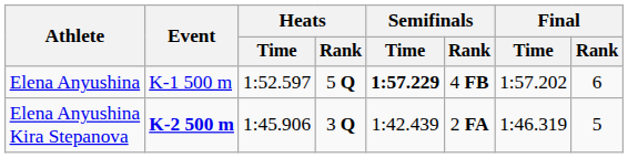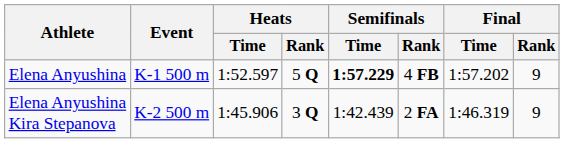Elena Anyushina | Final / Rank: 6 -> 9
Elena Anyushina Kira Stepanova | Event: bold -> normal
Elena Anyushina Kira Stepanova | Final / Rank: 5 -> 9
